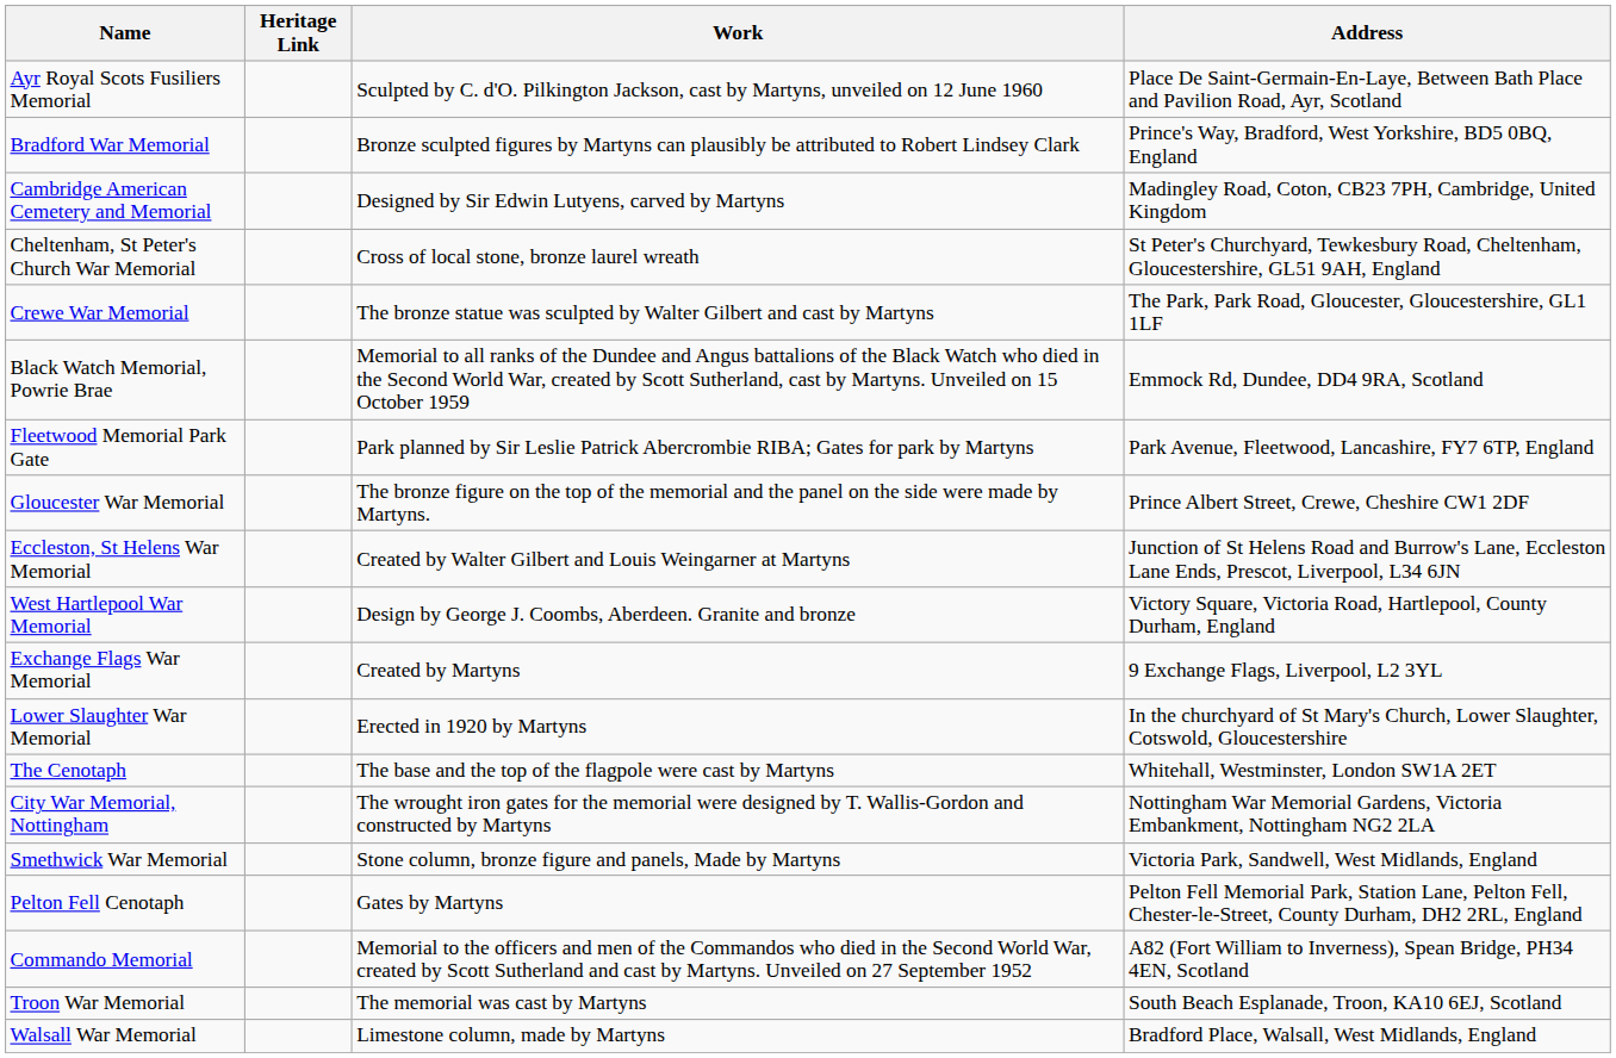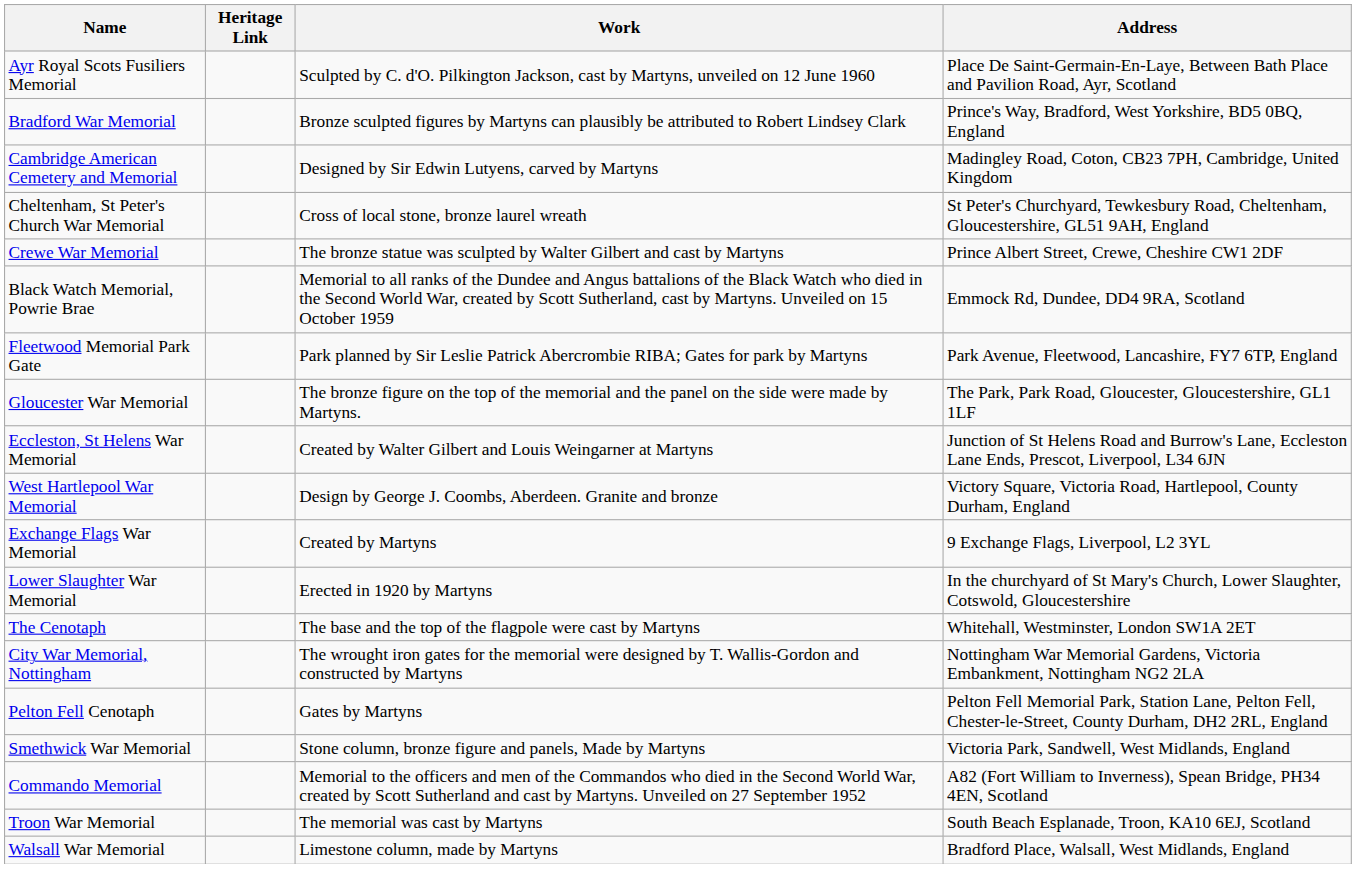Crewe War Memorial | Address: The Park, Park Road, Gloucester, Gloucestershire, GL1 1LF -> Prince Albert Street, Crewe, Cheshire CW1 2DF
Gloucester War Memorial | Address: Prince Albert Street, Crewe, Cheshire CW1 2DF -> The Park, Park Road, Gloucester, Gloucestershire, GL1 1LF
rows swapped: Pelton Fell Cenotaph <-> Smethwick War Memorial
